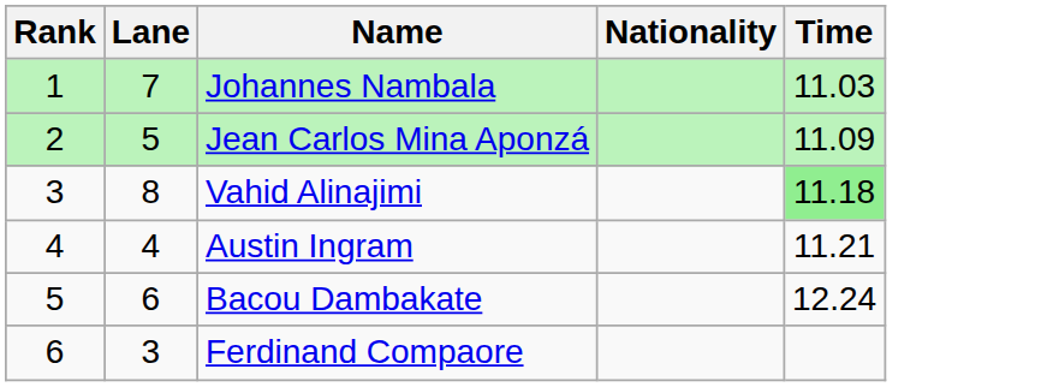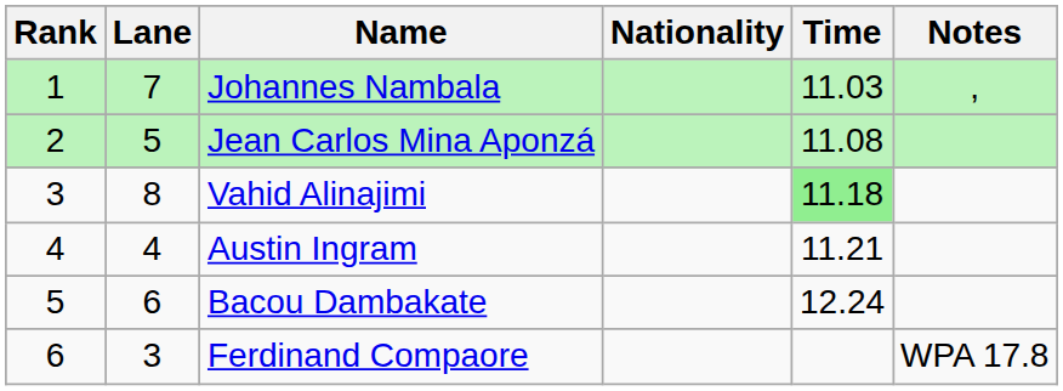+ column: Notes | , | WPA 17.8
Jean Carlos Mina Aponzá | Time: 11.09 -> 11.08
